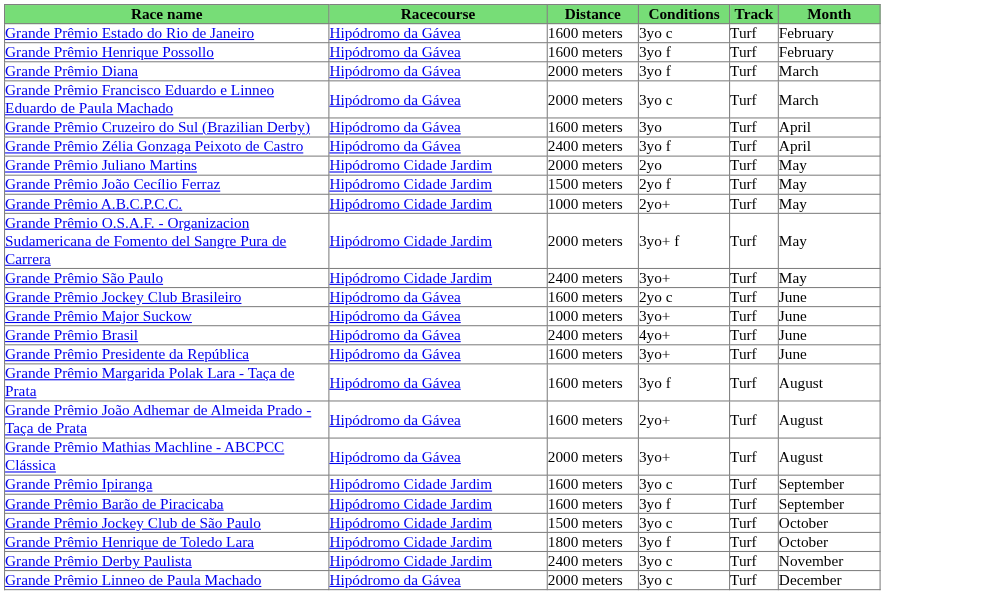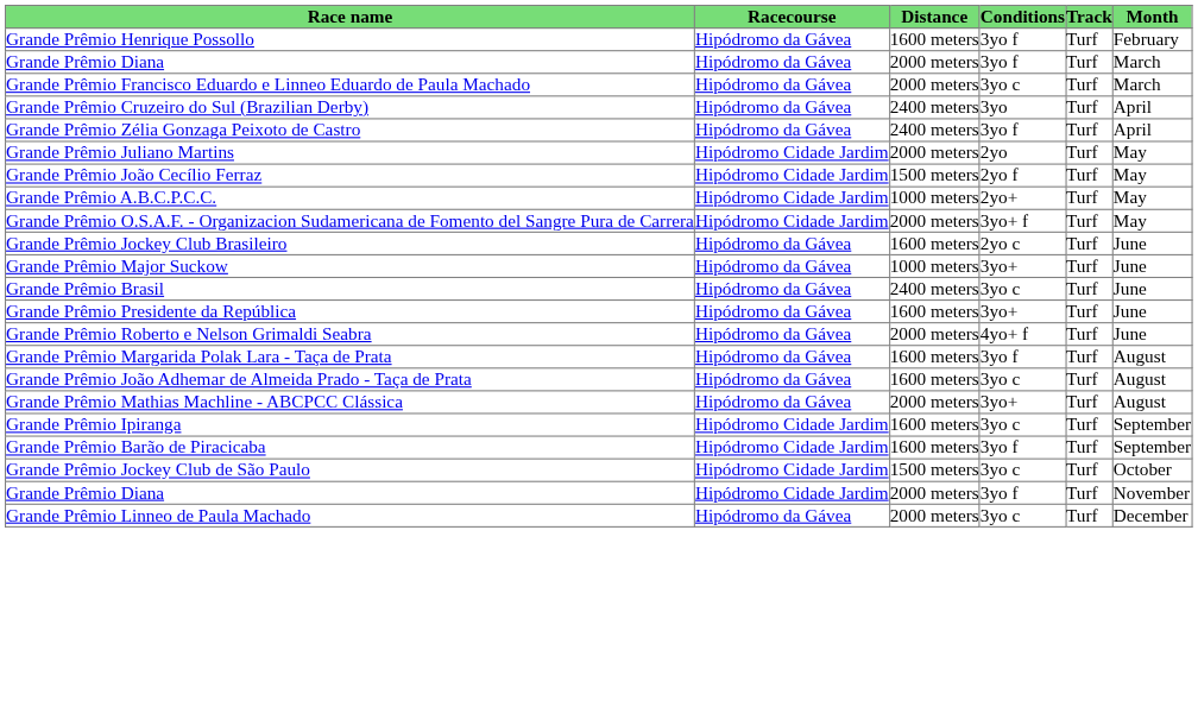- row: Grande Prêmio Estado do Rio de Janeiro | Hipódromo da Gávea | 1600 meters | 3yo c | Turf | February
Grande Prêmio Cruzeiro do Sul (Brazilian Derby) | Distance: 1600 meters -> 2400 meters
- row: Grande Prêmio São Paulo | Hipódromo Cidade Jardim | 2400 meters | 3yo+ | Turf | May
Grande Prêmio Brasil | Conditions: 4yo+ -> 3yo c
+ row: Grande Prêmio Roberto e Nelson Grimaldi Seabra | Hipódromo da Gávea | 2000 meters | 4yo+ f | Turf | June
Grande Prêmio João Adhemar de Almeida Prado - Taça de Prata | Conditions: 2yo+ -> 3yo c
- row: Grande Prêmio Henrique de Toledo Lara | Hipódromo Cidade Jardim | 1800 meters | 3yo f | Turf | October
- row: Grande Prêmio Derby Paulista | Hipódromo Cidade Jardim | 2400 meters | 3yo c | Turf | November
+ row: Grande Prêmio Diana | Hipódromo Cidade Jardim | 2000 meters | 3yo f | Turf | November
